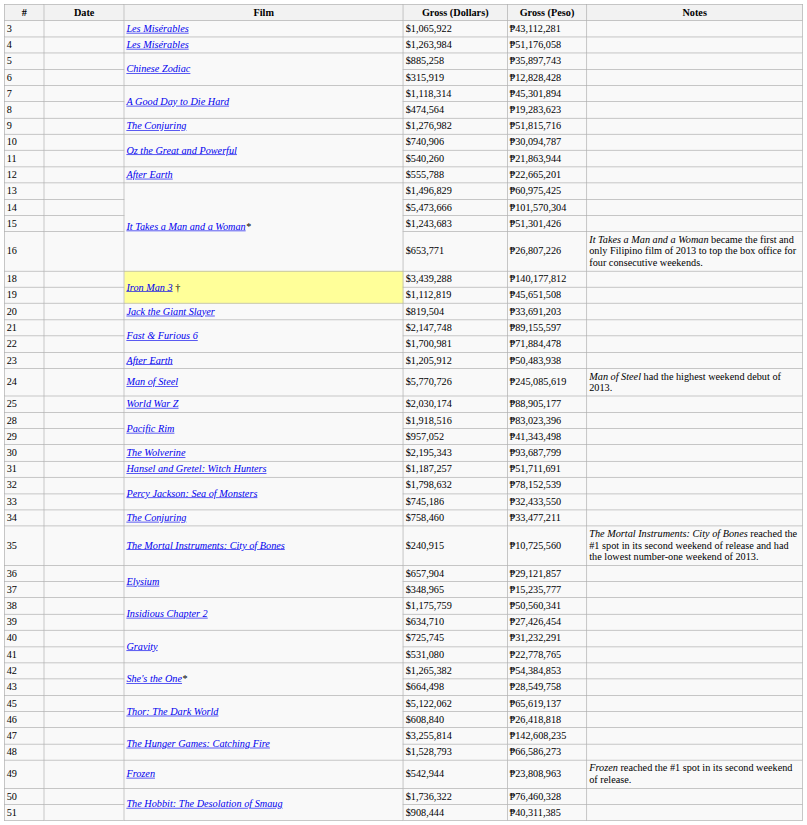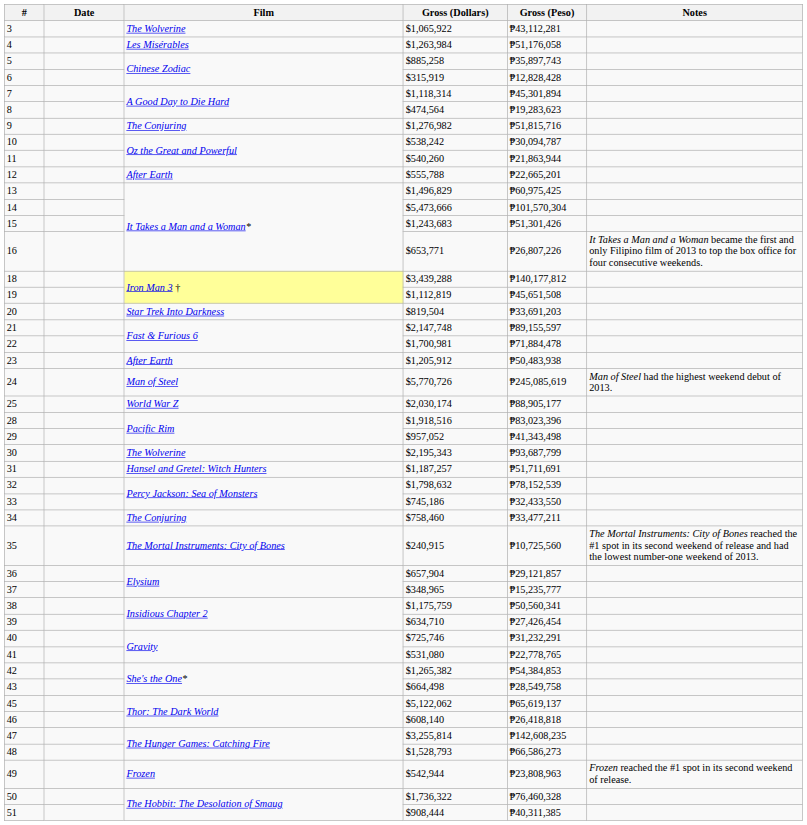3 | Film: Les Misérables -> The Wolverine
10 | Gross (Dollars): $740,906 -> $538,242
20 | Film: Jack the Giant Slayer -> Star Trek Into Darkness
40 | Gross (Dollars): $725,745 -> $725,746
46 | Gross (Dollars): $608,840 -> $608,140
